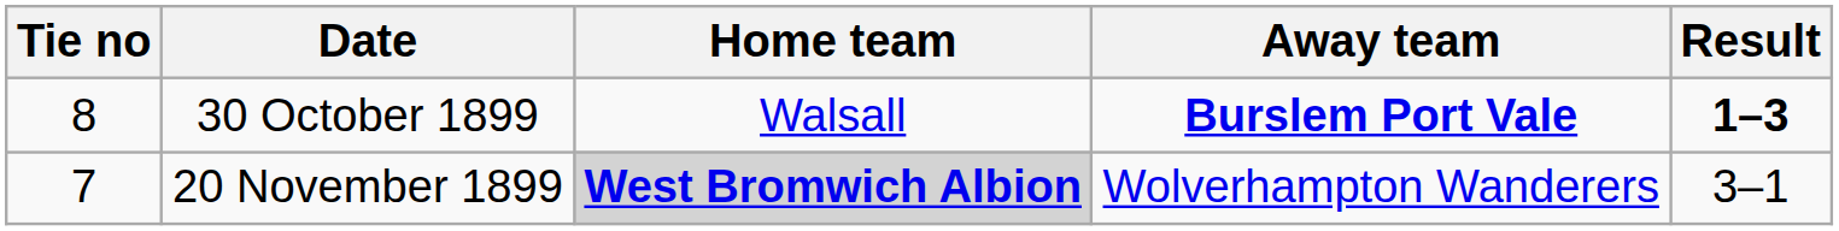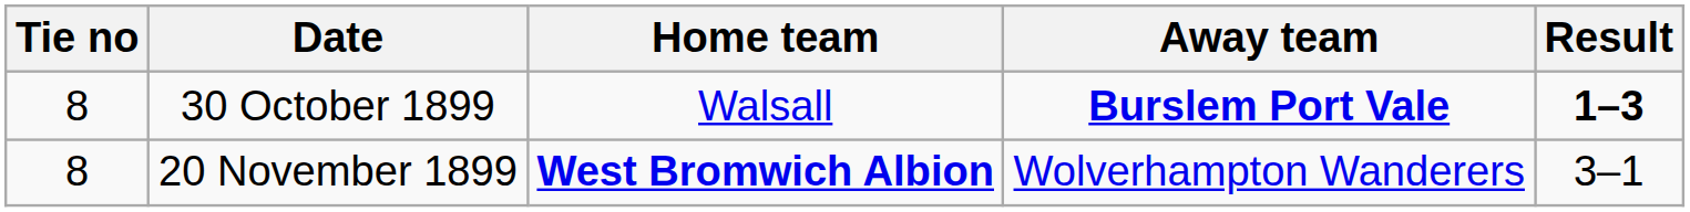20 November 1899 | Tie no: 7 -> 8
20 November 1899 | Home team: lightgrey background -> no background
